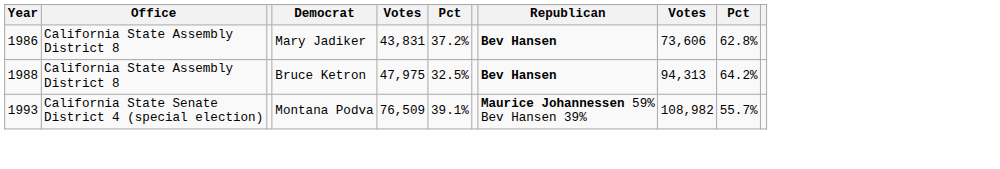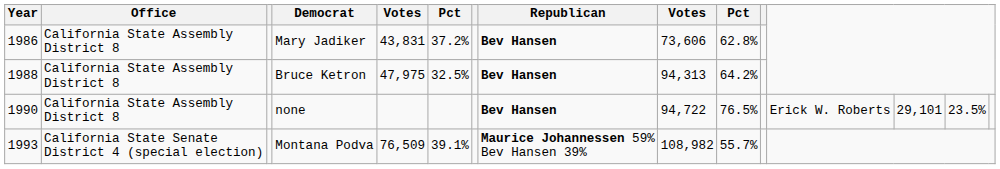+ row: 1990 | California State Assembly District 8 | none | Bev Hansen | 94,722 | 76.5% | Erick W. Roberts | 29,101 | 23.5%
